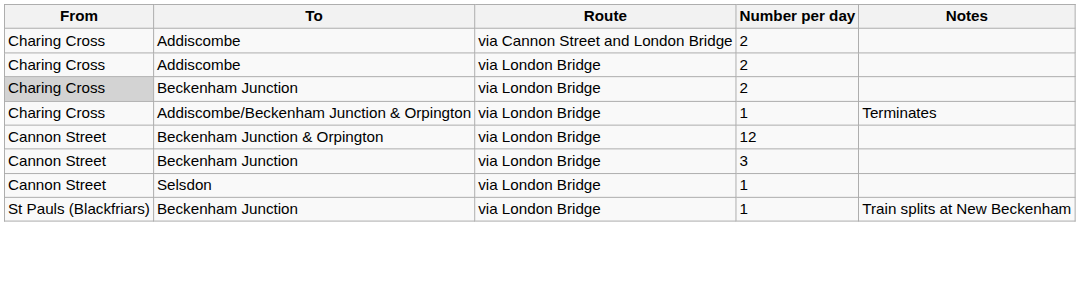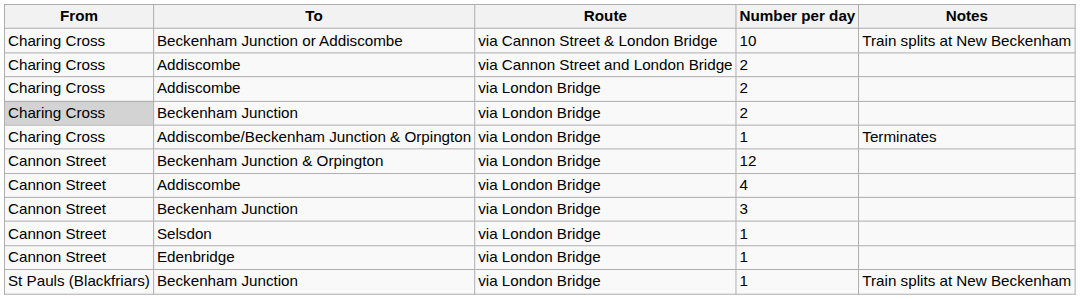+ row: Charing Cross | Beckenham Junction or Addiscombe | via Cannon Street & London Bridge | 10 | Train splits at New Beckenham
+ row: Cannon Street | Addiscombe | via London Bridge | 4
+ row: Cannon Street | Edenbridge | via London Bridge | 1
